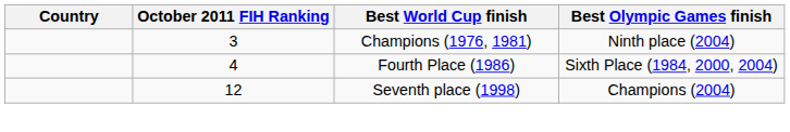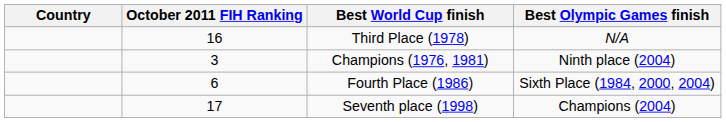+ row: 16 | Third Place (1978) | N/A
Fourth Place (1986) | October 2011 FIH Ranking: 4 -> 6
Seventh place (1998) | October 2011 FIH Ranking: 12 -> 17
